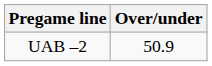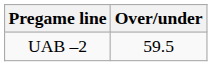UAB –2 | Over/under: 50.9 -> 59.5
